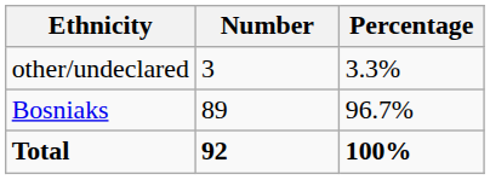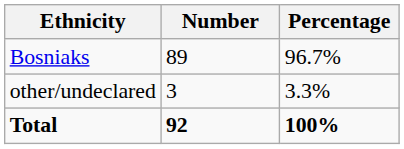rows swapped: Bosniaks <-> other/undeclared
